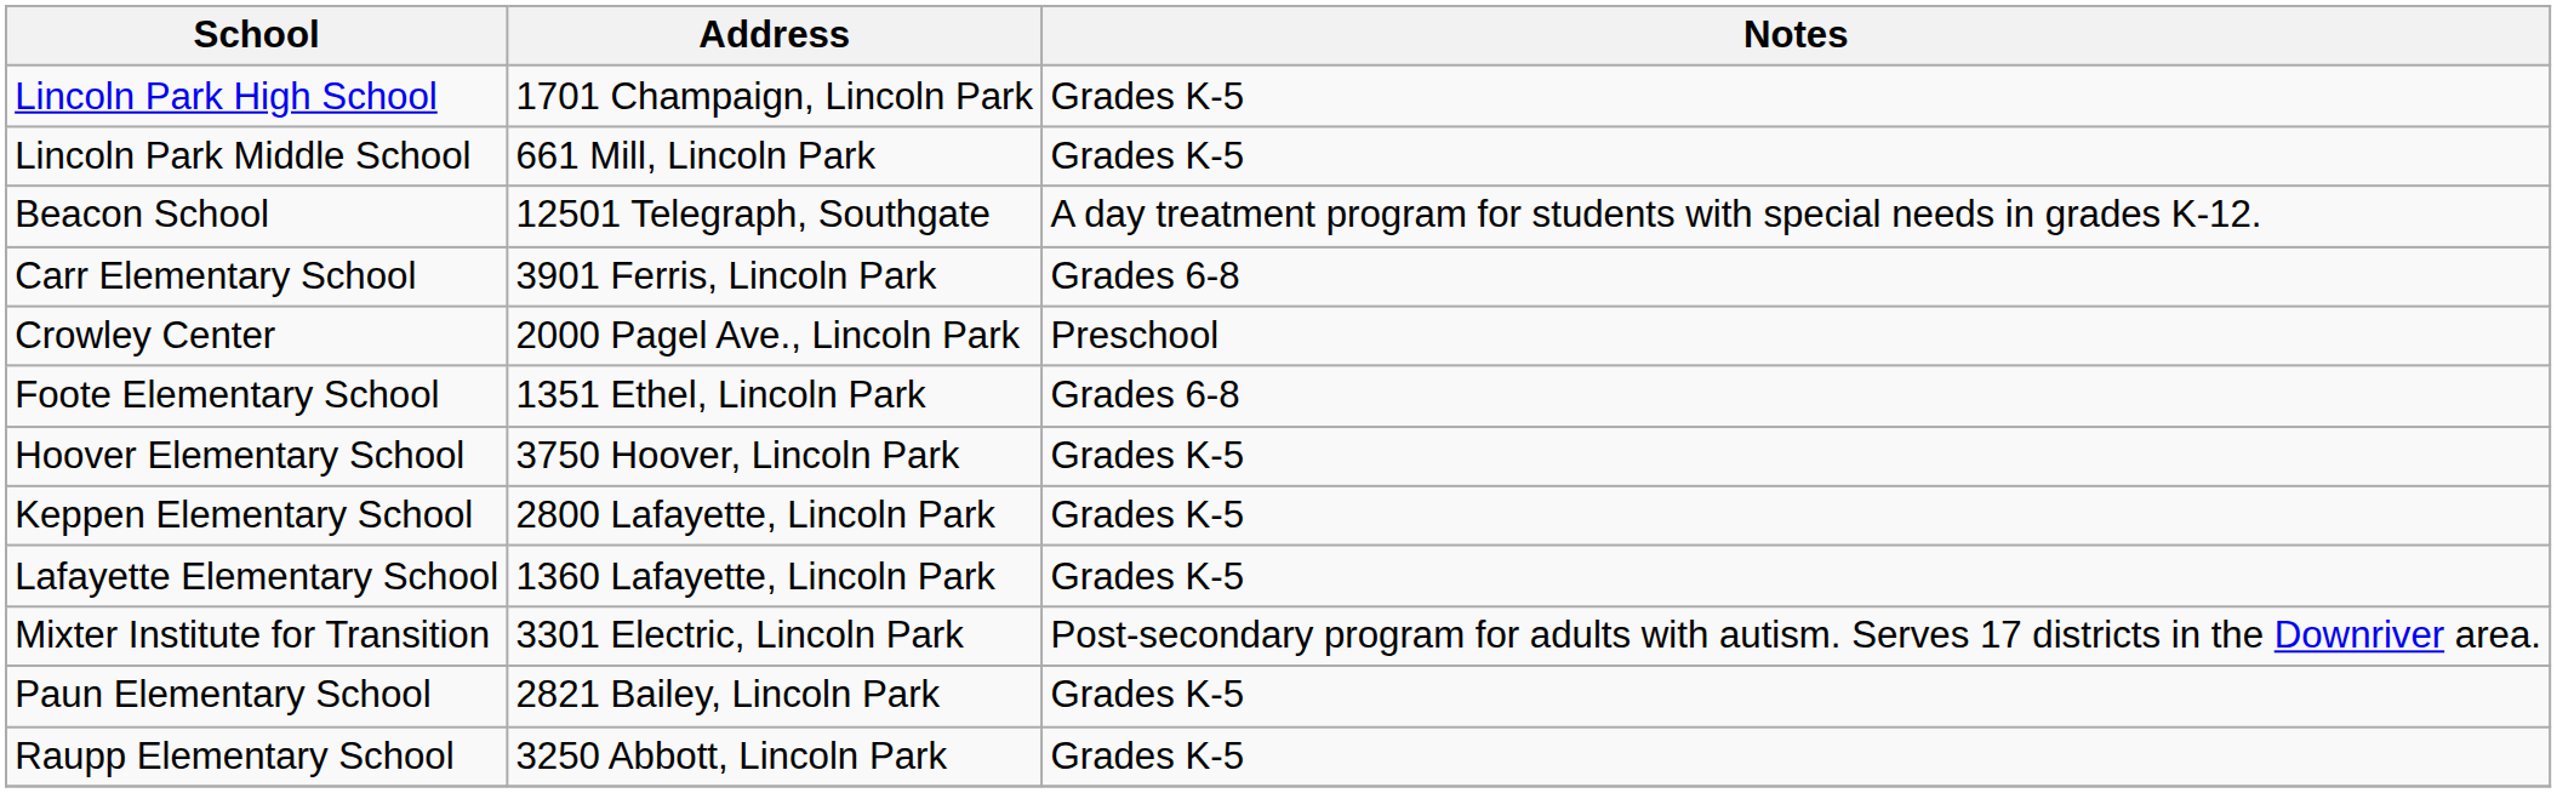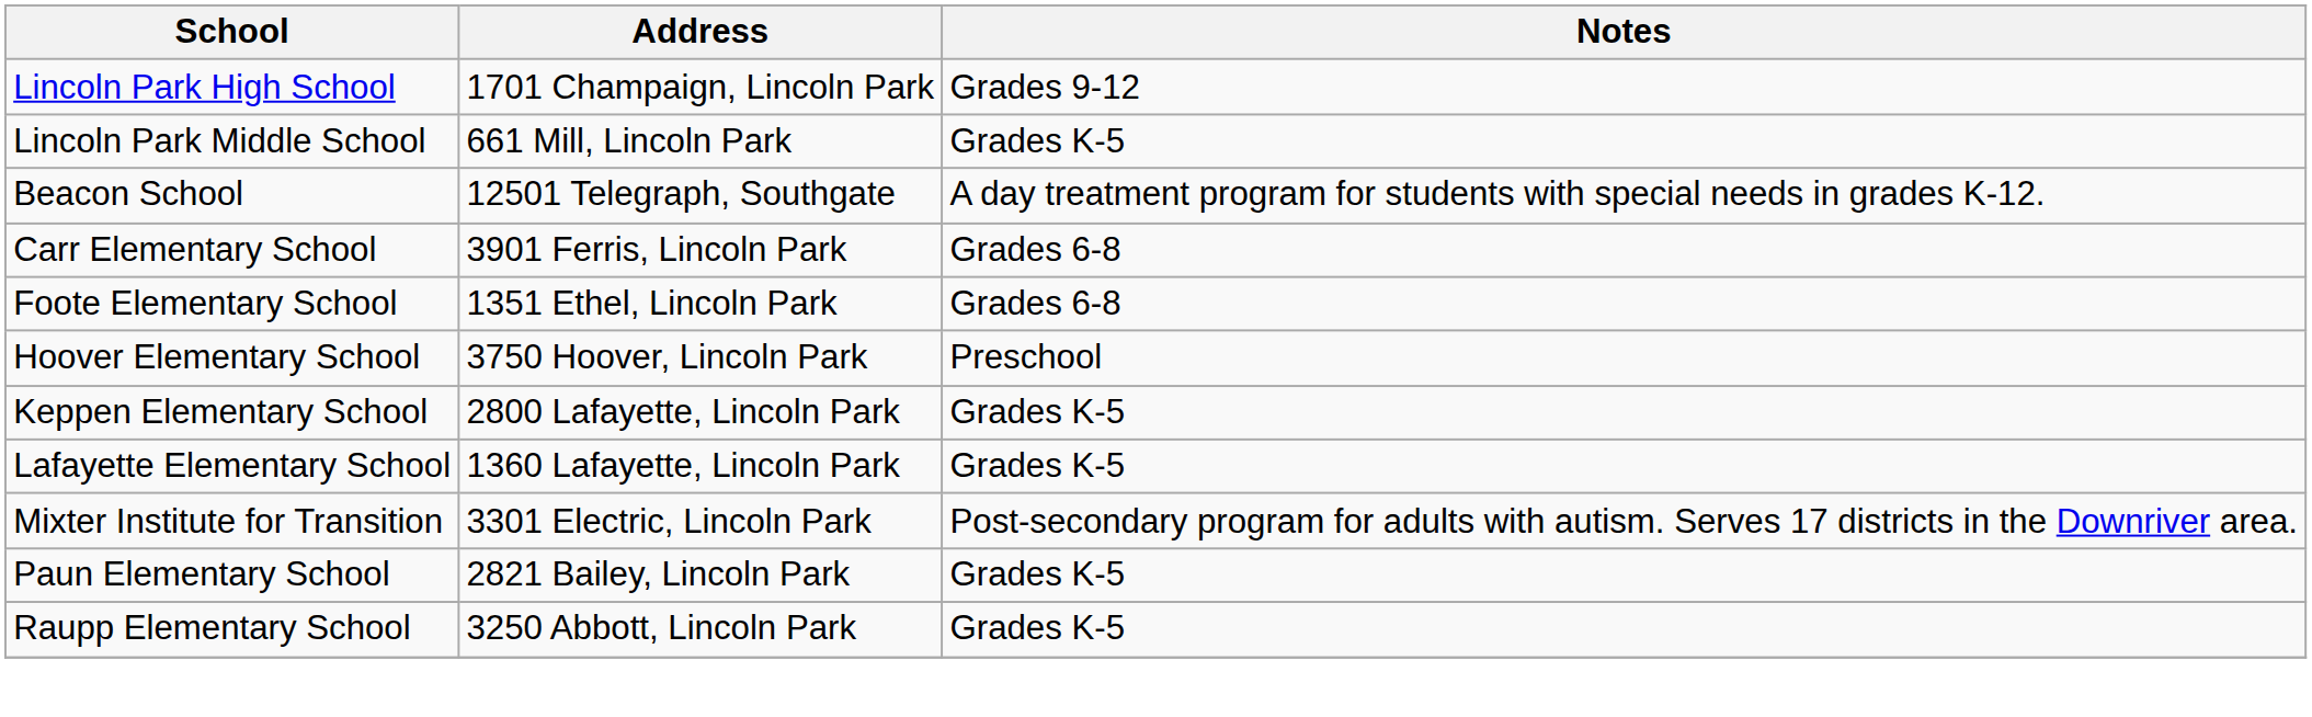Lincoln Park High School | Notes: Grades K-5 -> Grades 9-12
- row: Crowley Center | 2000 Pagel Ave., Lincoln Park | Preschool
Hoover Elementary School | Notes: Grades K-5 -> Preschool
